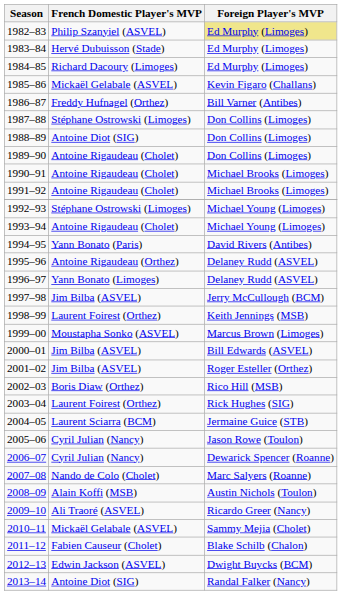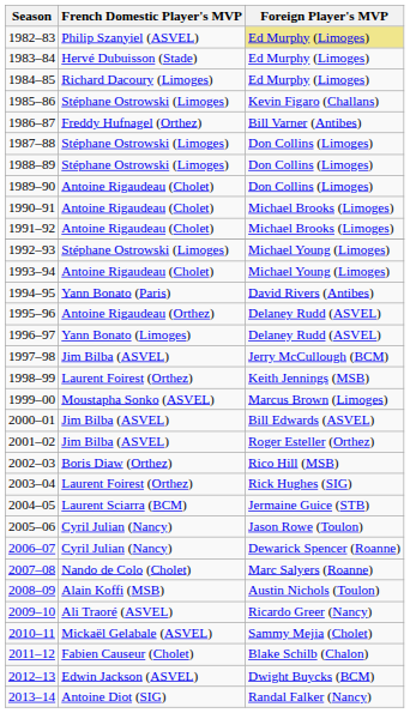1985–86 | French Domestic Player's MVP: Mickaël Gelabale (ASVEL) -> Stéphane Ostrowski (Limoges)
1988–89 | French Domestic Player's MVP: Antoine Diot (SIG) -> Stéphane Ostrowski (Limoges)
